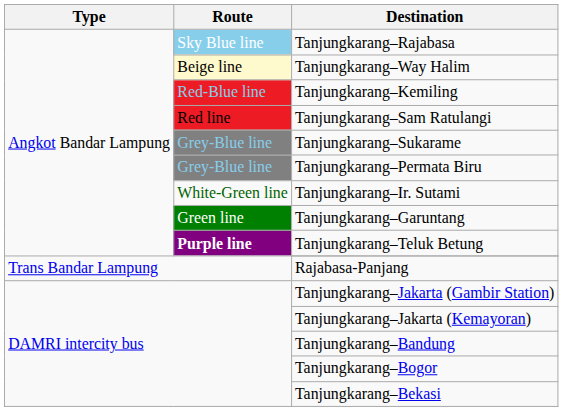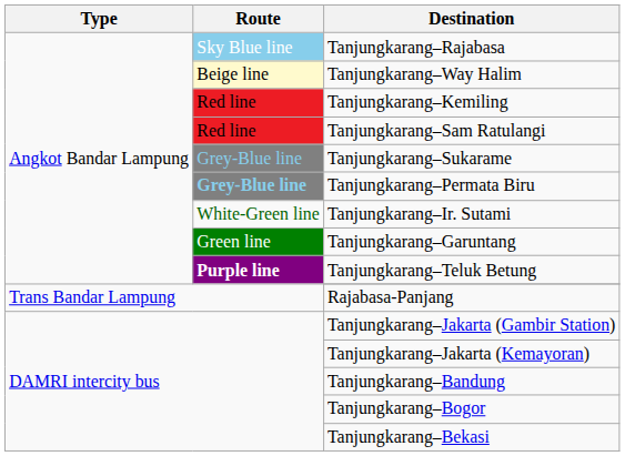Tanjungkarang–Kemiling | Route: Red-Blue line -> Red line
Tanjungkarang–Permata Biru | Route: normal -> bold
